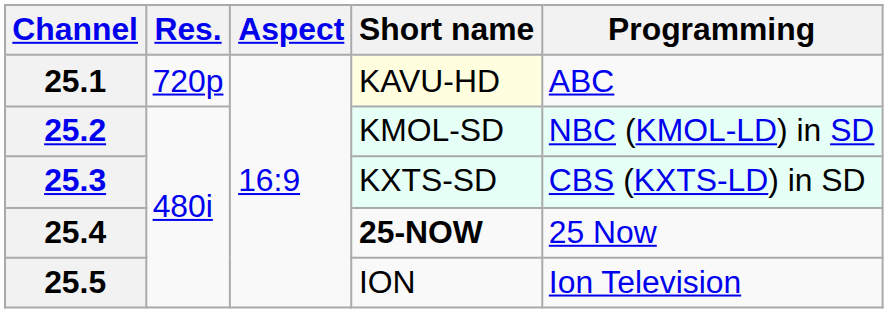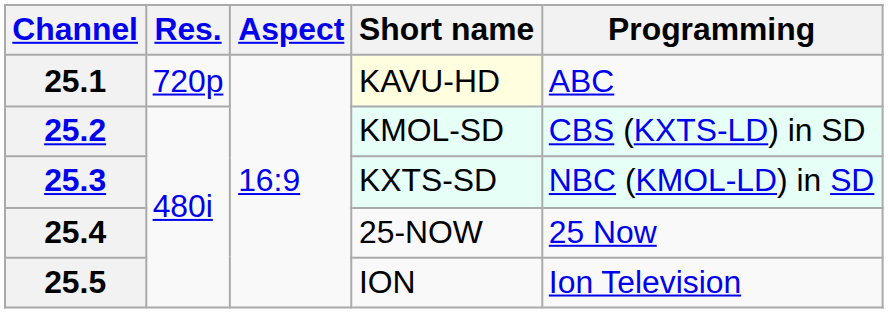25.2 | Programming: NBC (KMOL-LD) in SD -> CBS (KXTS-LD) in SD
25.3 | Programming: CBS (KXTS-LD) in SD -> NBC (KMOL-LD) in SD
25.4 | Short name: bold -> normal
